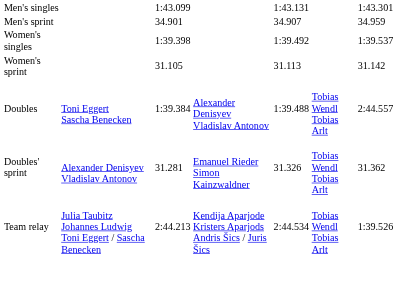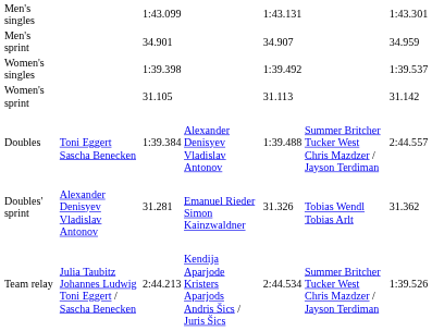Doubles | column 6: Tobias Wendl Tobias Arlt -> Summer Britcher Tucker West Chris Mazdzer / Jayson Terdiman
Team relay | column 6: Tobias Wendl Tobias Arlt -> Summer Britcher Tucker West Chris Mazdzer / Jayson Terdiman
